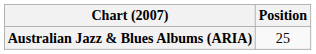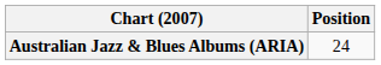Australian Jazz & Blues Albums (ARIA) | Position: 25 -> 24
